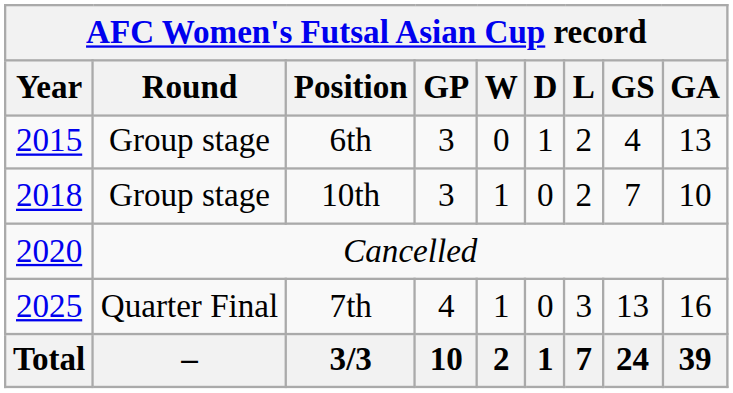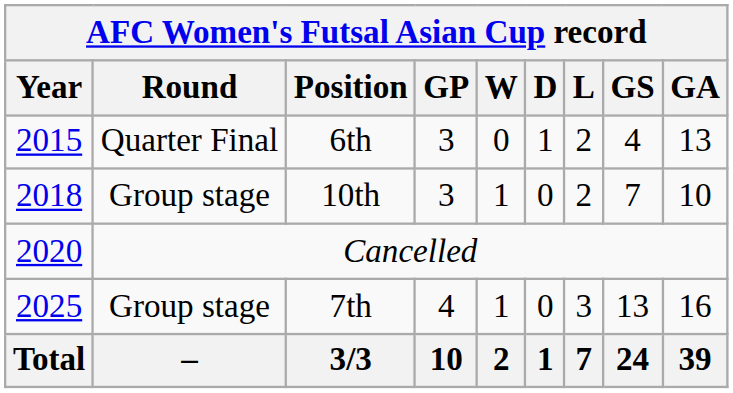6th | Round: Group stage -> Quarter Final
7th | Round: Quarter Final -> Group stage
